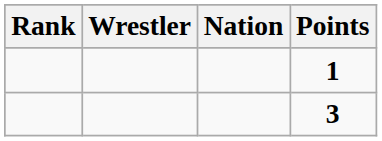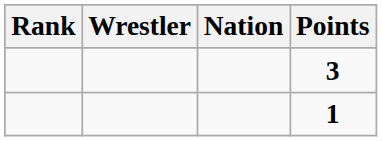rows swapped: 1 <-> 3
